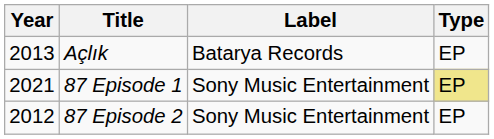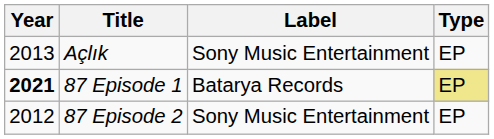Açlık | Label: Batarya Records -> Sony Music Entertainment
87 Episode 1 | Year: normal -> bold
87 Episode 1 | Label: Sony Music Entertainment -> Batarya Records
